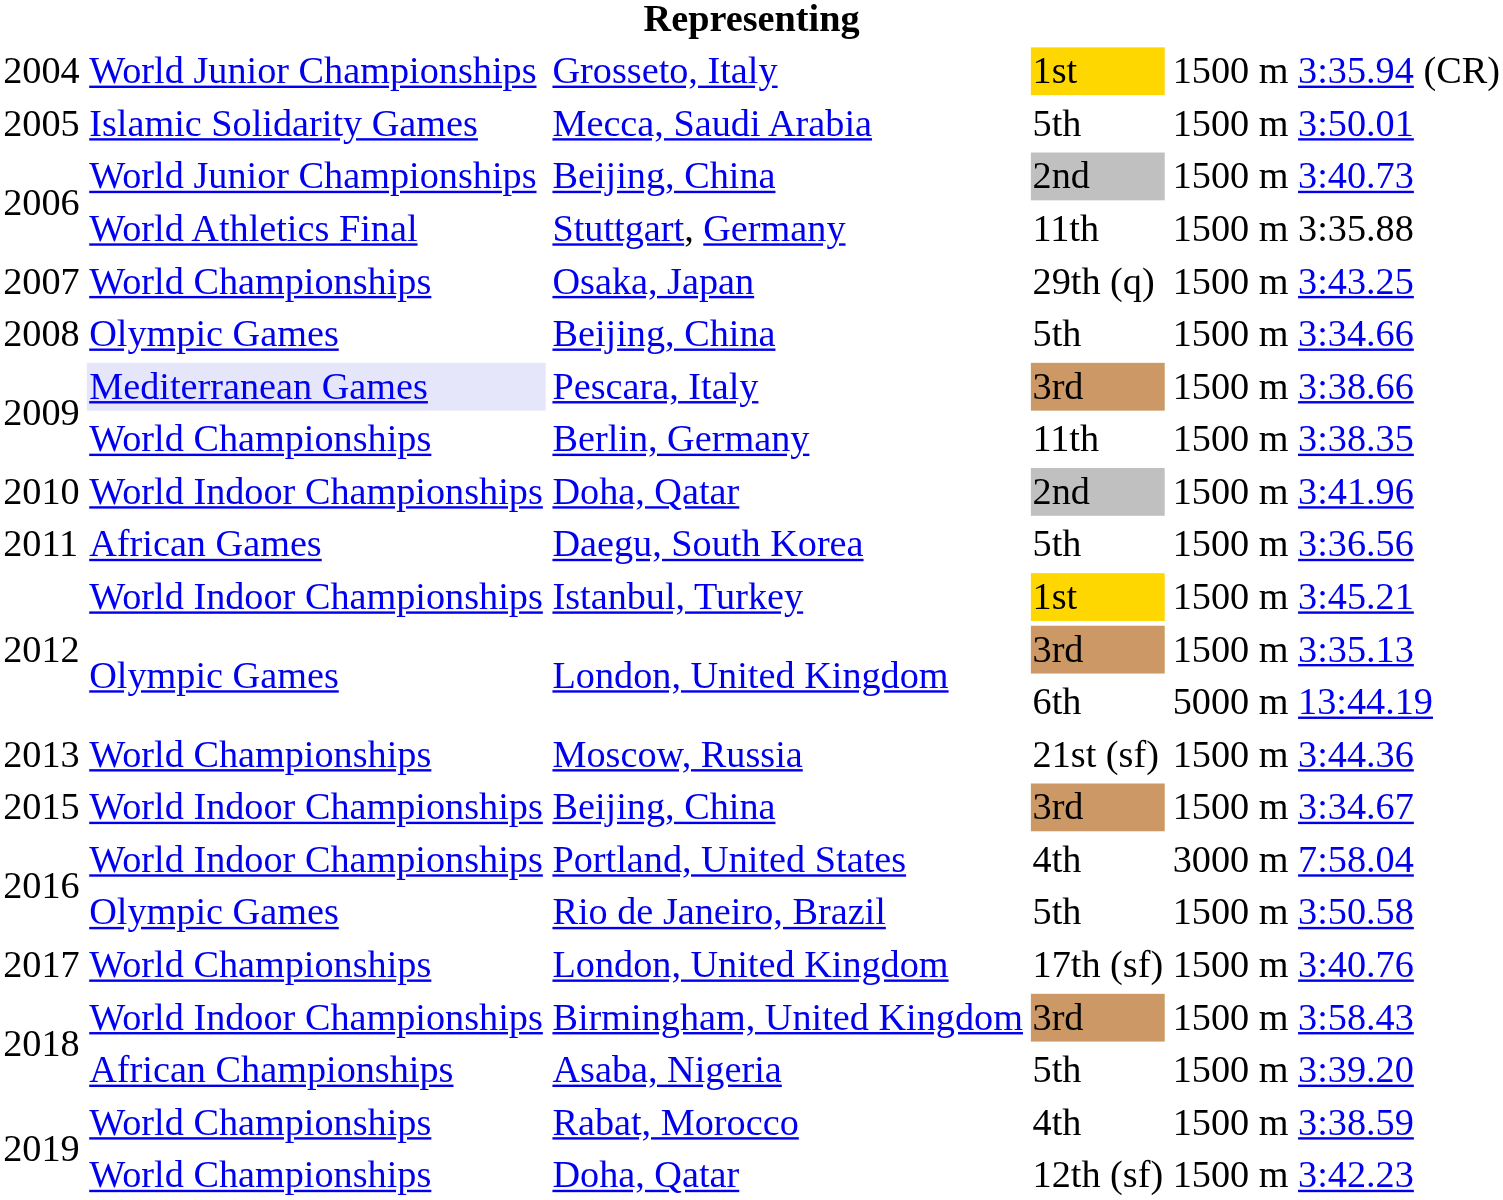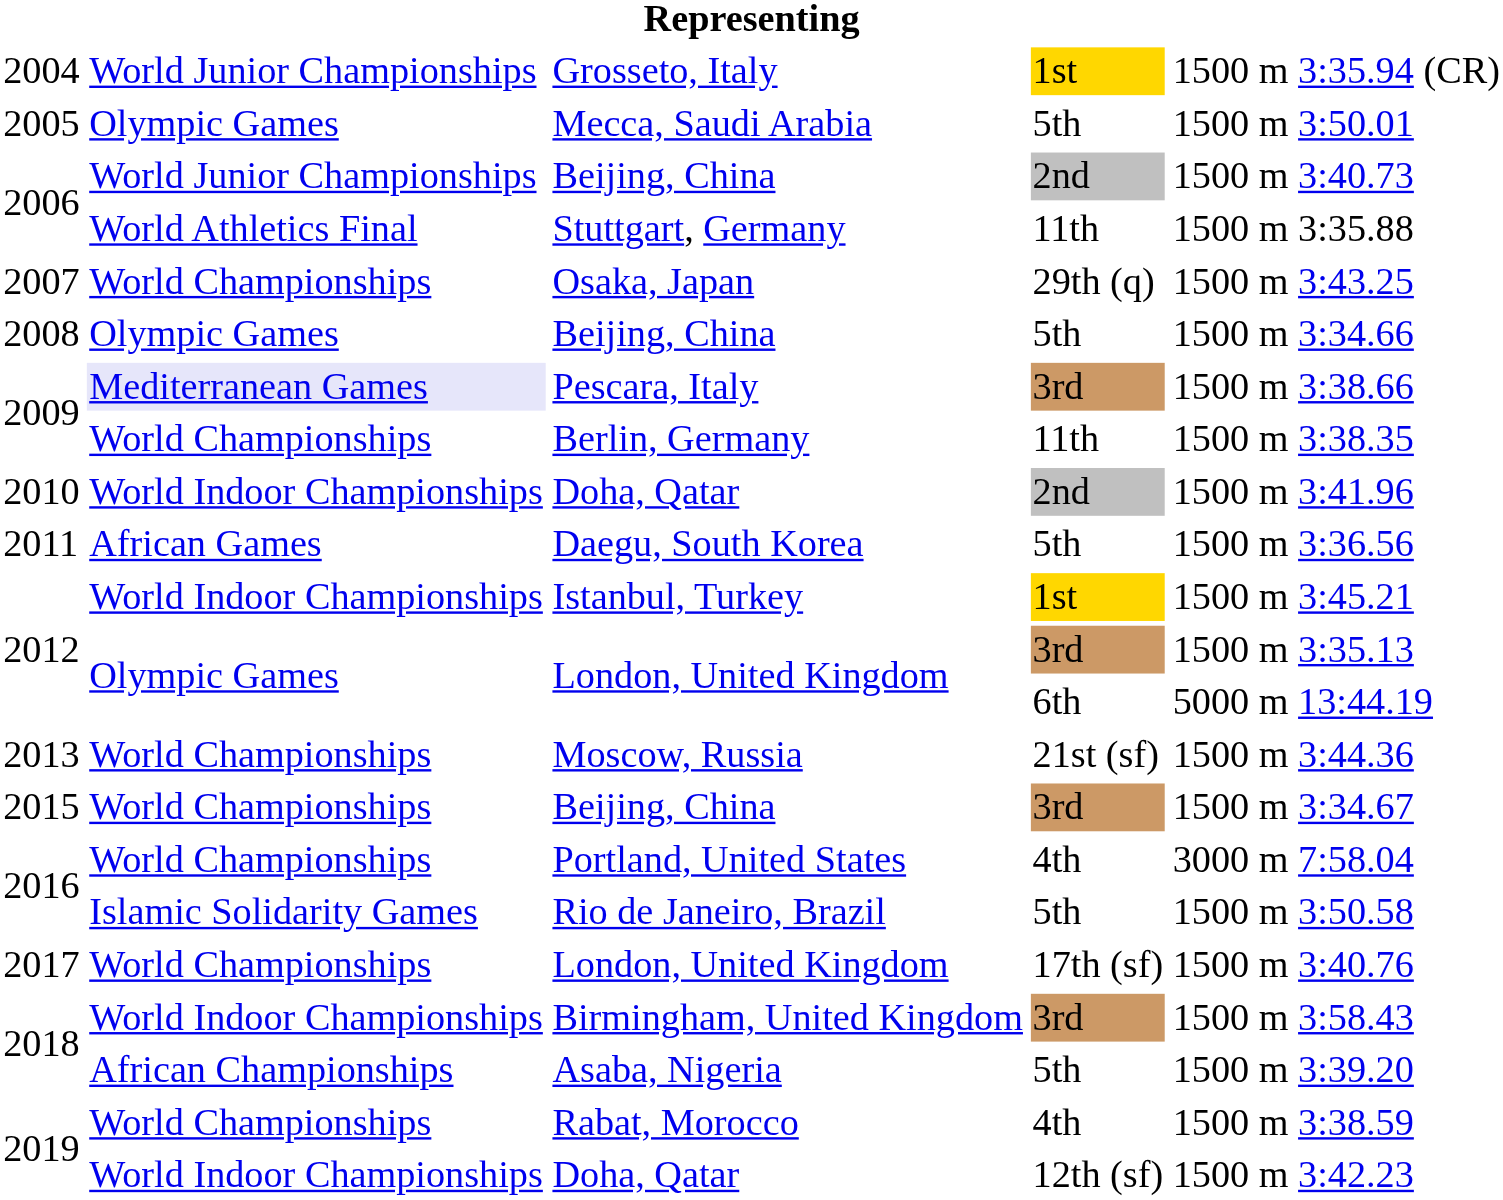Mecca, Saudi Arabia | column 2: Islamic Solidarity Games -> Olympic Games
Beijing, China / 3rd | column 2: World Indoor Championships -> World Championships
Portland, United States | column 2: World Indoor Championships -> World Championships
Rio de Janeiro, Brazil | column 2: Olympic Games -> Islamic Solidarity Games
Doha, Qatar / 12th (sf) | column 2: World Championships -> World Indoor Championships
